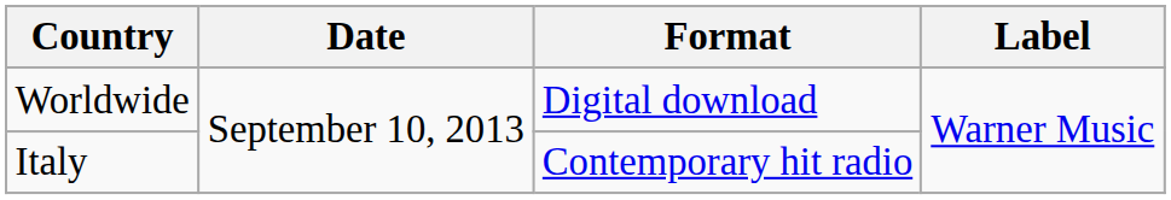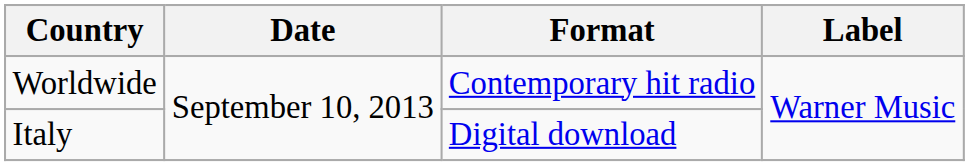Worldwide | Format: Digital download -> Contemporary hit radio
Italy | Format: Contemporary hit radio -> Digital download
